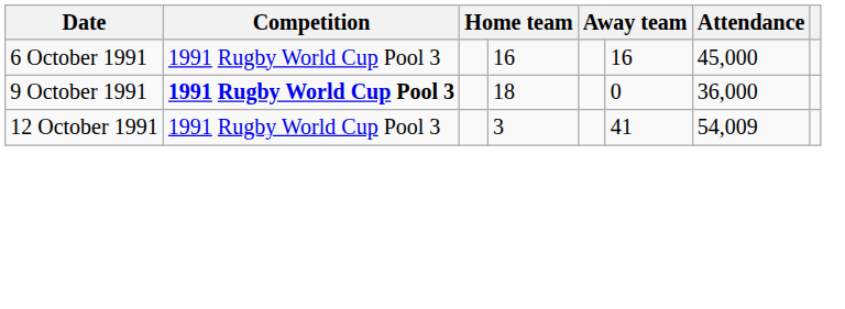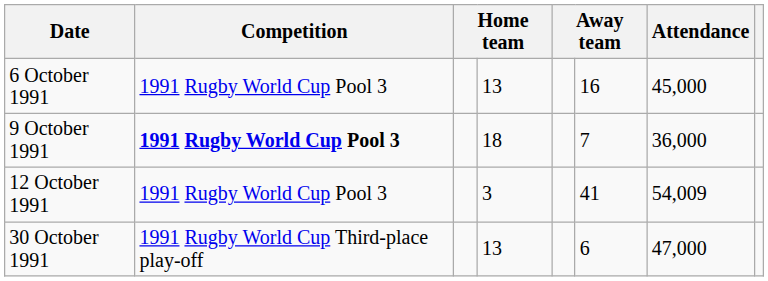6 October 1991 | column 4: 16 -> 13
9 October 1991 | column 6: 0 -> 7
+ row: 30 October 1991 | 1991 Rugby World Cup Third-place play-off | 13 | 6 | 47,000
